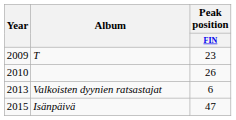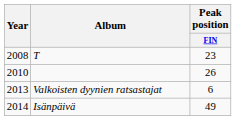T | Year: 2009 -> 2008
Isänpäivä | Year: 2015 -> 2014
Isänpäivä | Peak position / FIN: 47 -> 49
